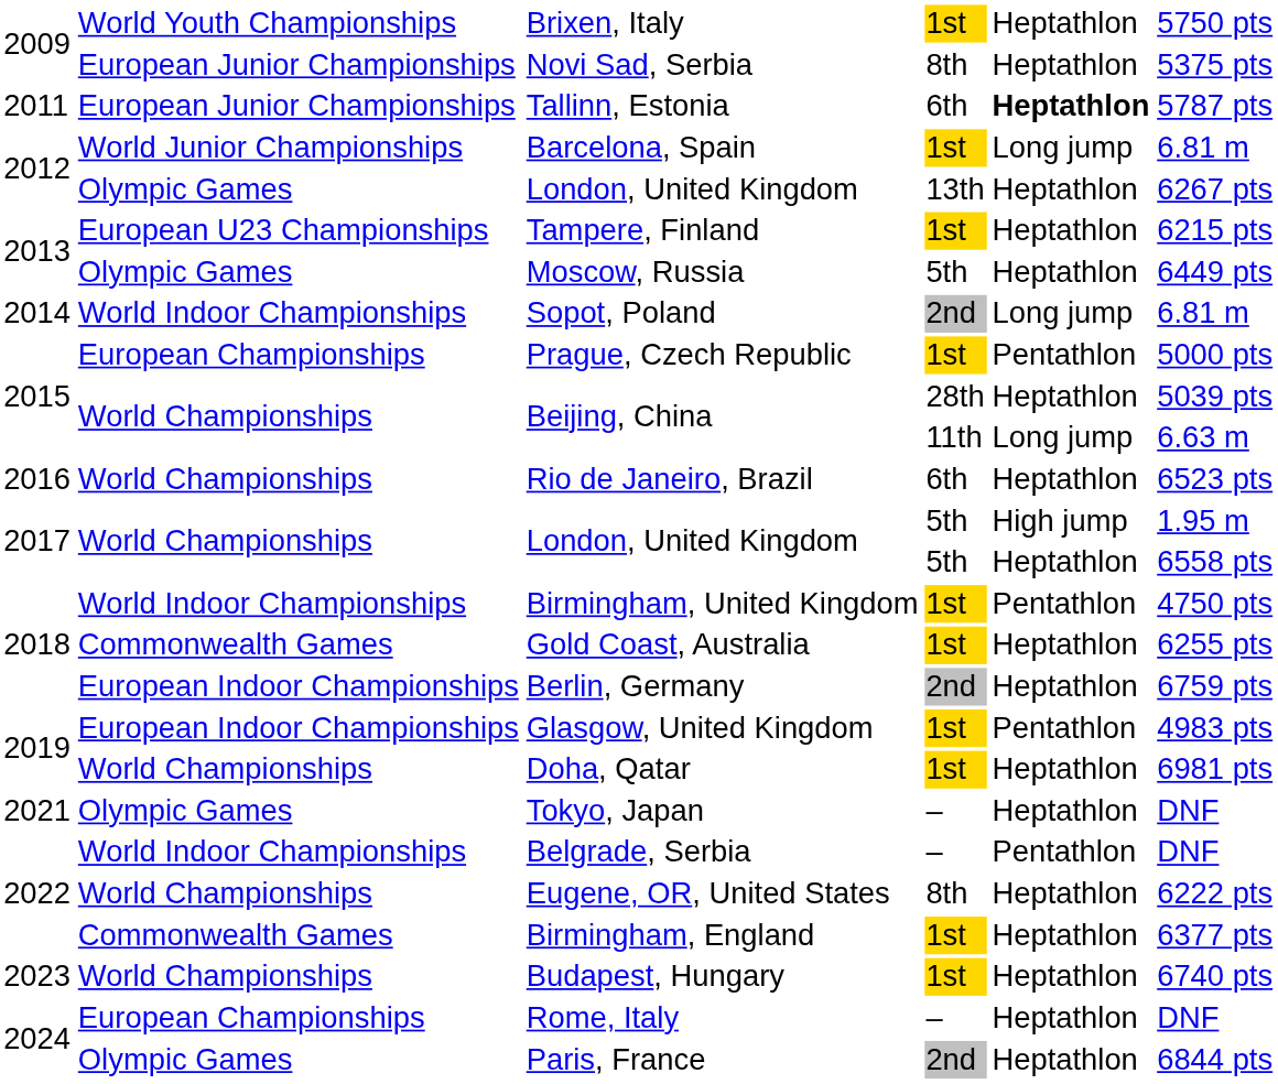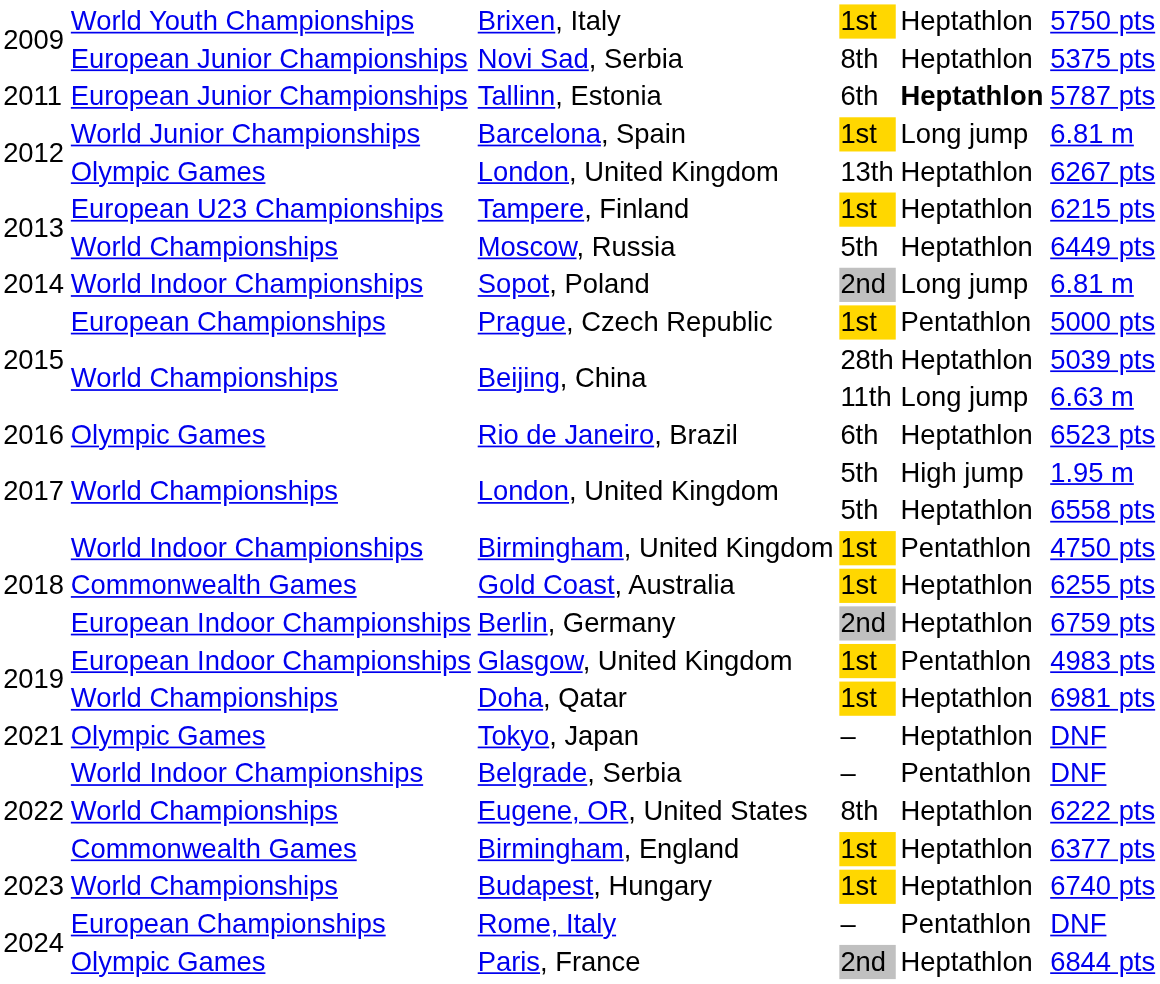Moscow, Russia | column 2: Olympic Games -> World Championships
Rio de Janeiro, Brazil | column 2: World Championships -> Olympic Games
Rome, Italy | column 5: Heptathlon -> Pentathlon
